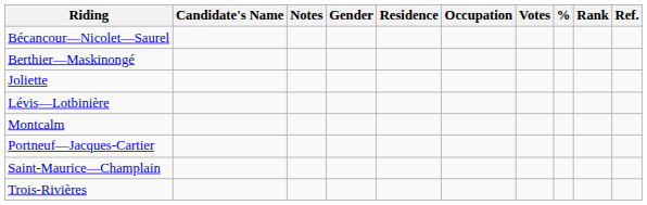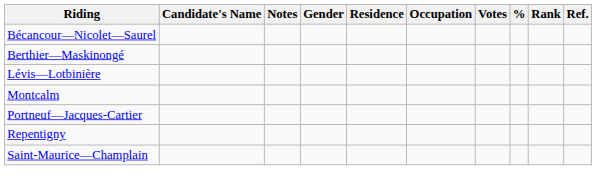- row: Joliette
+ row: Repentigny
- row: Trois-Rivières
